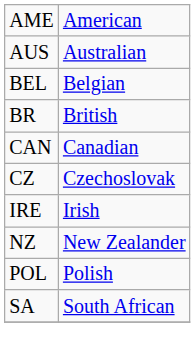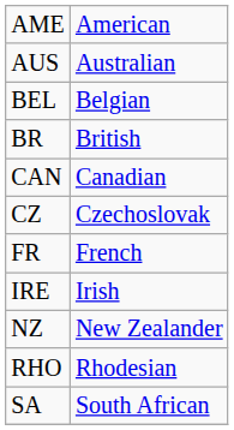+ row: FR | French
- row: POL | Polish
+ row: RHO | Rhodesian
